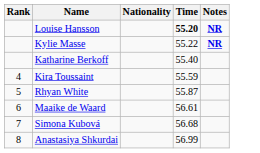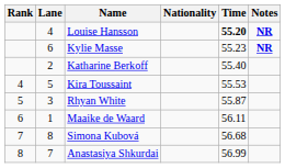+ column: Lane | 4 | 6 | 2 | 5 | 3 | 1 | 8 | 7
Kylie Masse | Time: 55.22 -> 55.23
Kira Toussaint | Time: 55.59 -> 55.53
Maaike de Waard | Time: 56.61 -> 56.11
